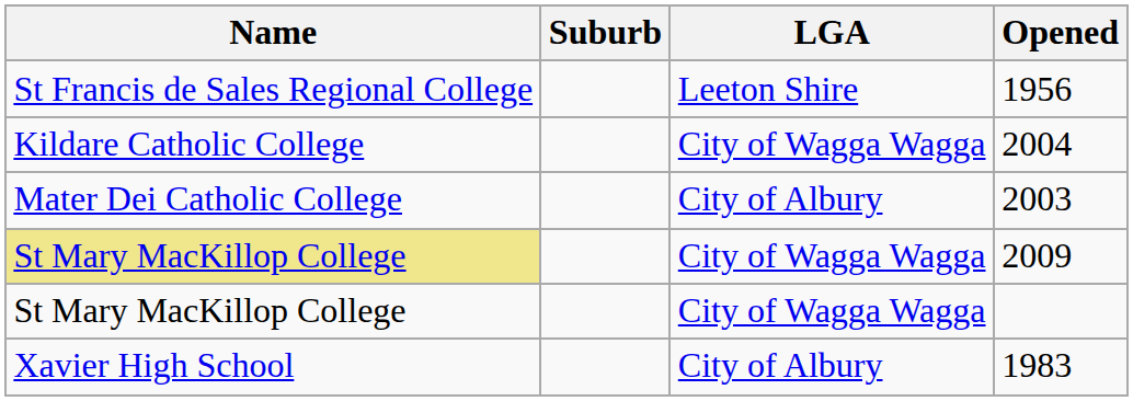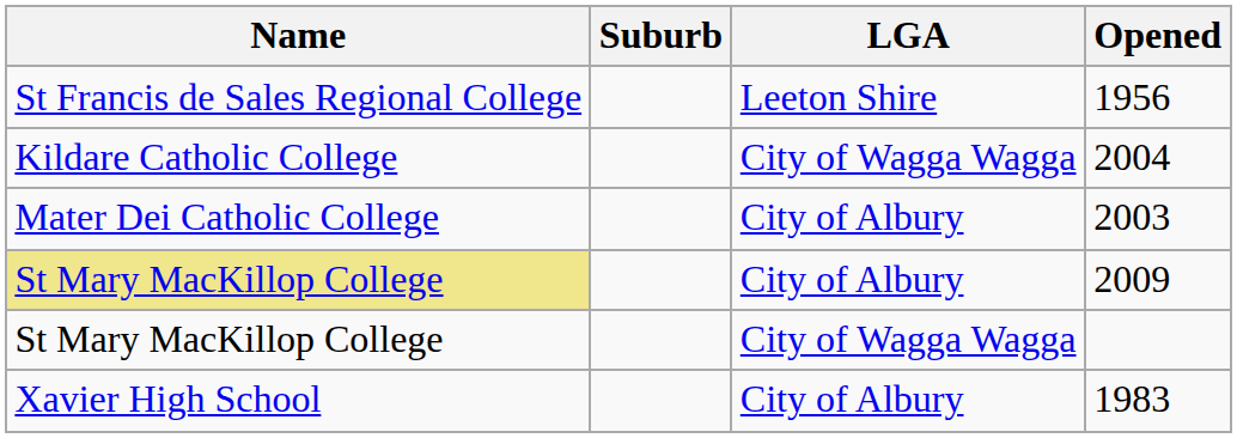2009 | LGA: City of Wagga Wagga -> City of Albury
